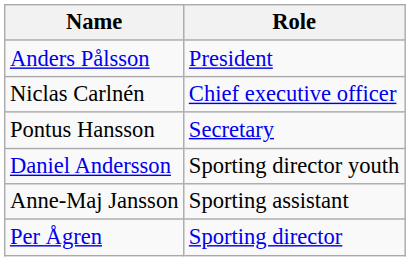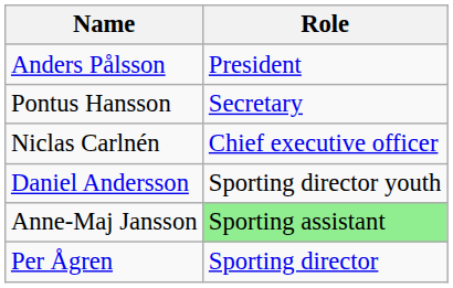rows swapped: Niclas Carlnén <-> Pontus Hansson
Anne-Maj Jansson | Role: no background -> lightgreen background
